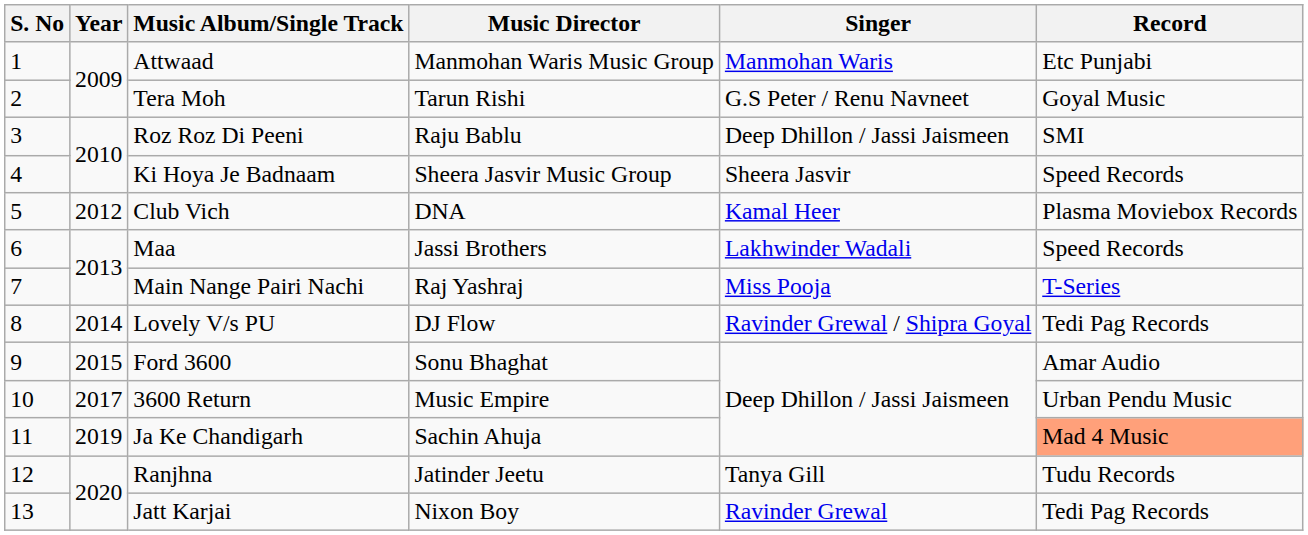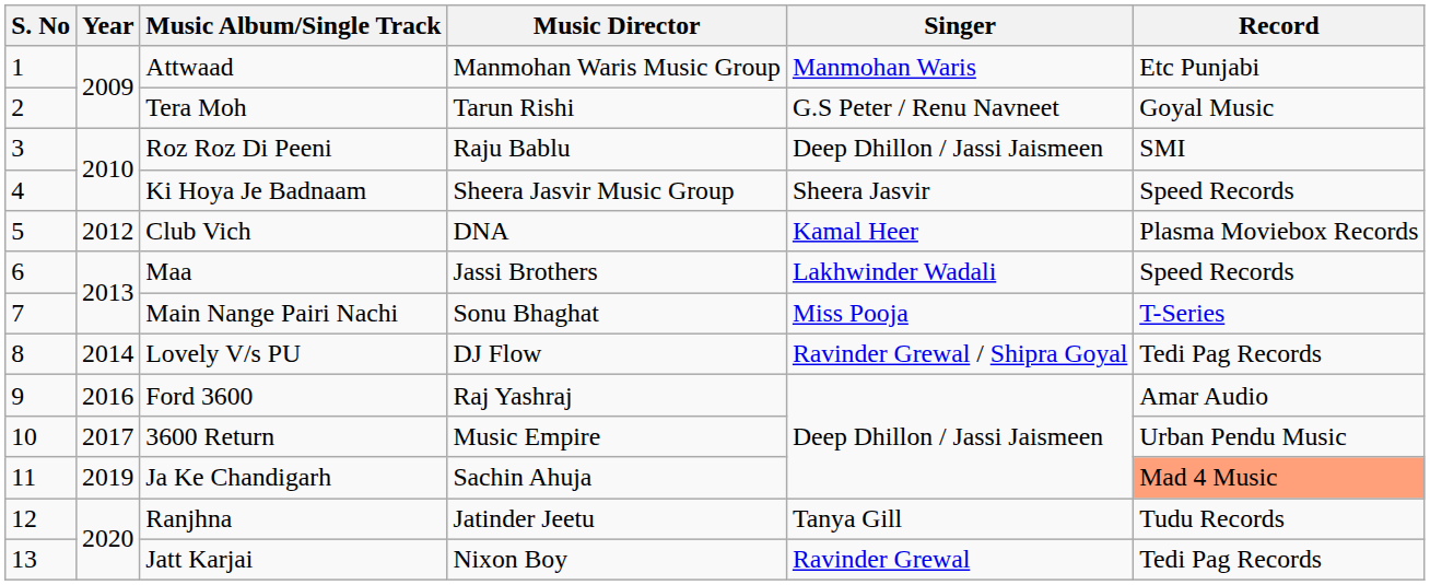Main Nange Pairi Nachi | Music Director: Raj Yashraj -> Sonu Bhaghat
Ford 3600 | Year: 2015 -> 2016
Ford 3600 | Music Director: Sonu Bhaghat -> Raj Yashraj
